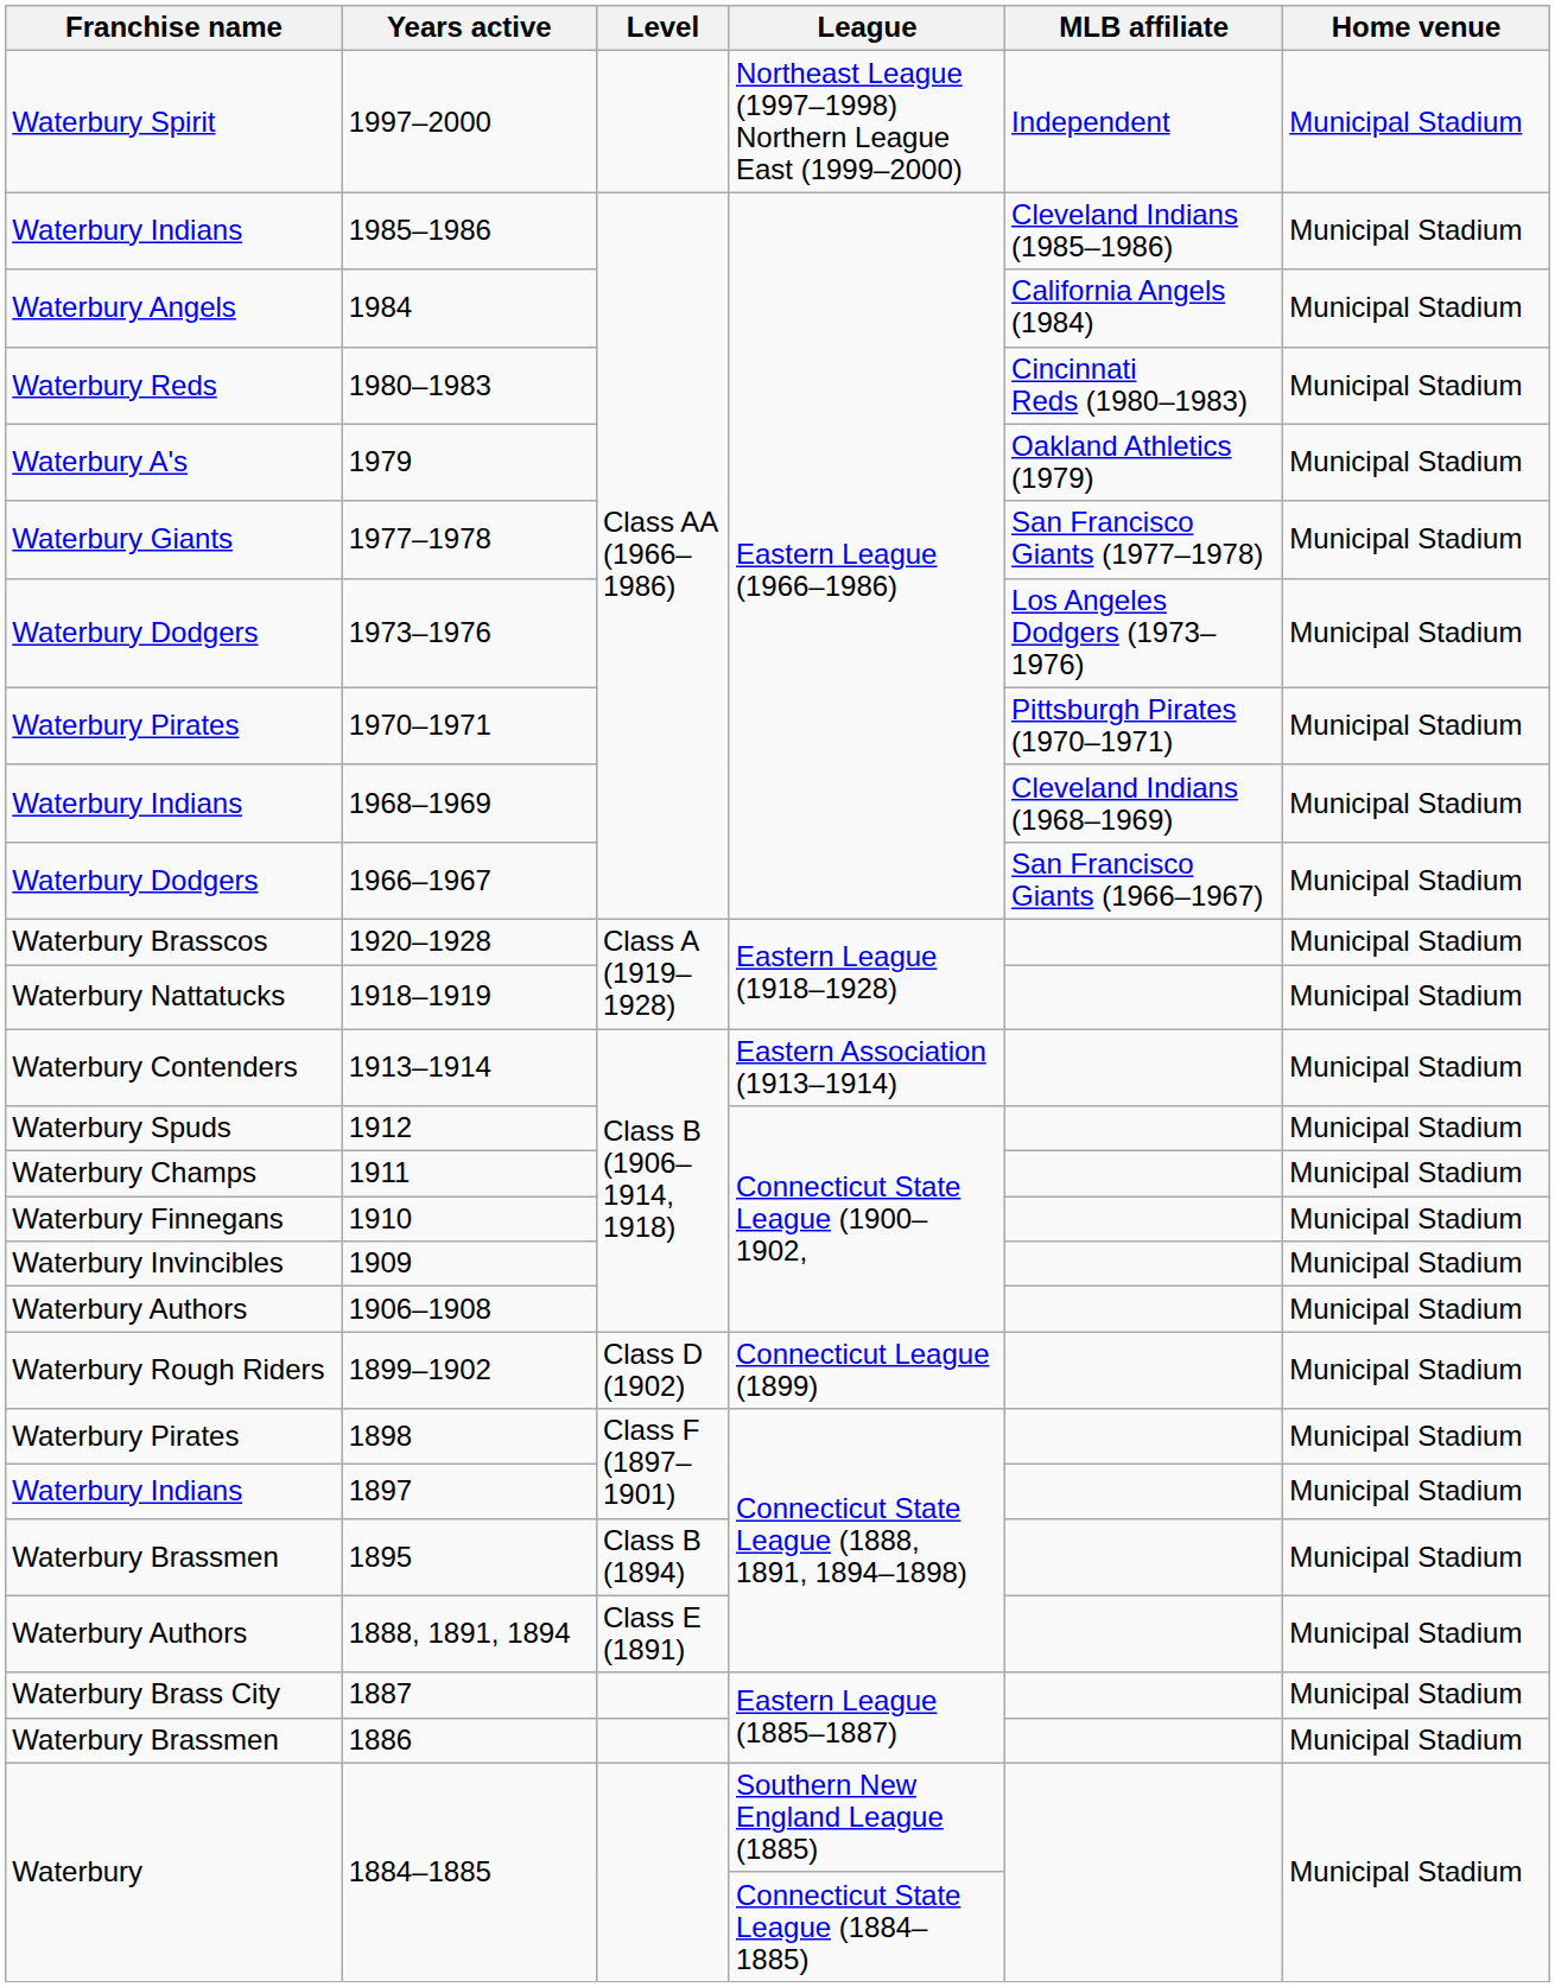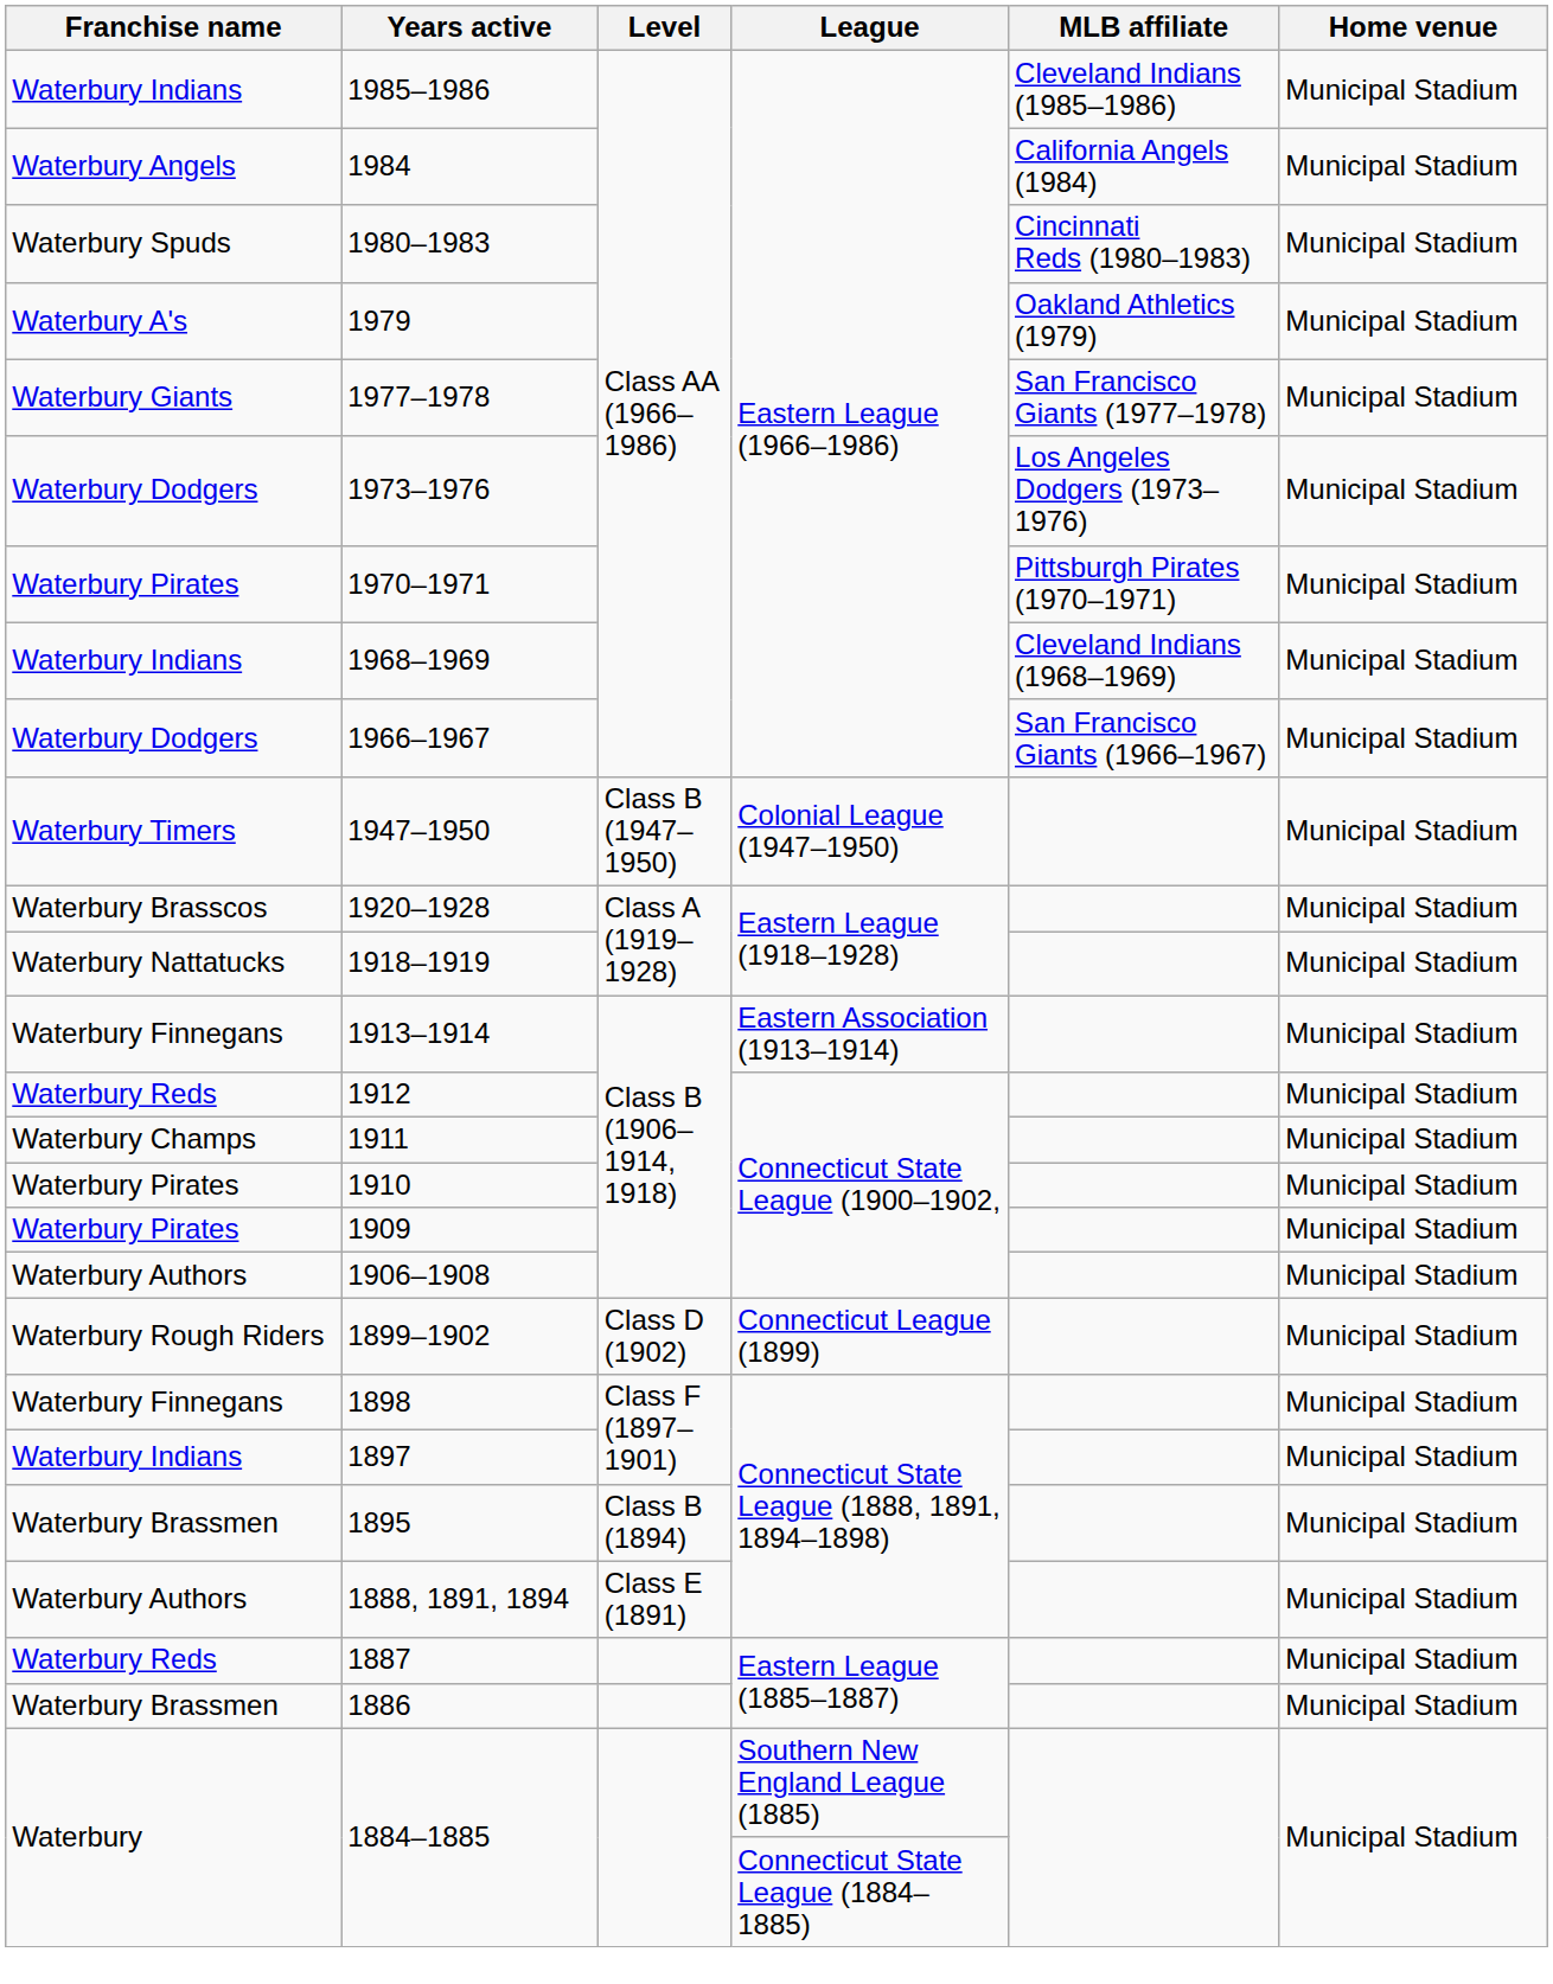- row: Waterbury Spirit | 1997–2000 | Northeast League (1997–1998) Northern League East (1999–2000) | Independent | Municipal Stadium
1980–1983 | Franchise name: Waterbury Reds -> Waterbury Spuds
+ row: Waterbury Timers | 1947–1950 | Class B (1947–1950) | Colonial League (1947–1950) | Municipal Stadium
1913–1914 | Franchise name: Waterbury Contenders -> Waterbury Finnegans
1912 | Franchise name: Waterbury Spuds -> Waterbury Reds
1910 | Franchise name: Waterbury Finnegans -> Waterbury Pirates
1909 | Franchise name: Waterbury Invincibles -> Waterbury Pirates
1898 | Franchise name: Waterbury Pirates -> Waterbury Finnegans
1887 | Franchise name: Waterbury Brass City -> Waterbury Reds
